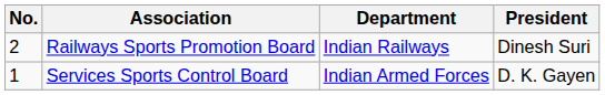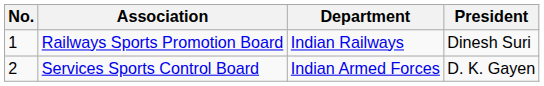Railways Sports Promotion Board | No.: 2 -> 1
Services Sports Control Board | No.: 1 -> 2
